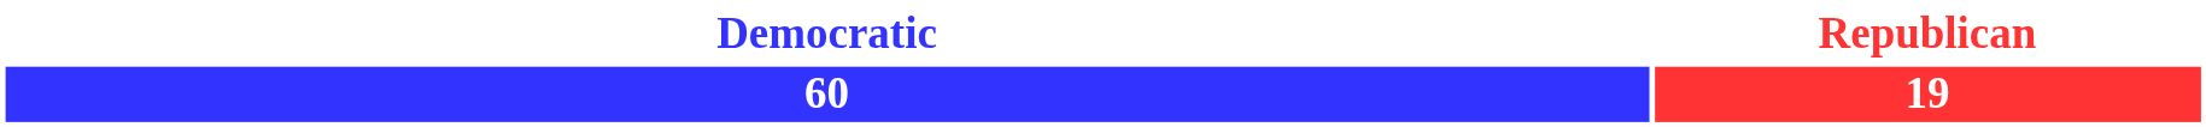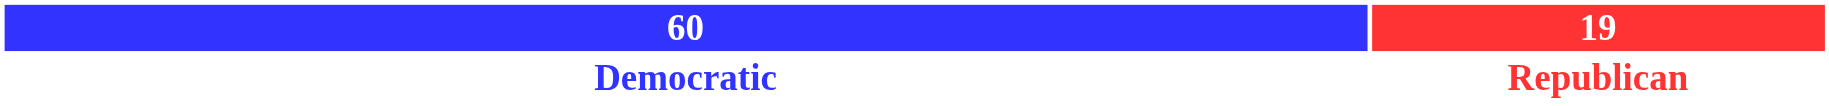rows swapped: 60 <-> Democratic
